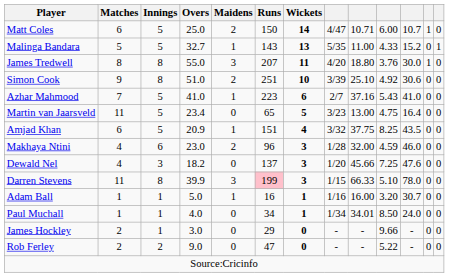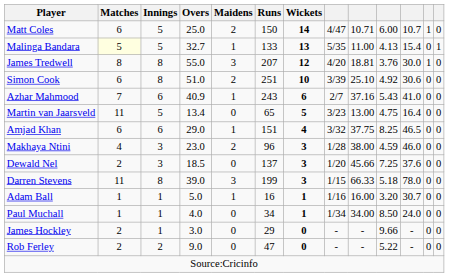Malinga Bandara | Matches: no background -> lightyellow background
Malinga Bandara | Runs: 143 -> 133
Malinga Bandara | column 10: 4.33 -> 4.13
Malinga Bandara | column 11: 15.2 -> 15.4
James Tredwell | Wickets: 11 -> 12
James Tredwell | column 9: 18.80 -> 18.81
Simon Cook | Matches: 9 -> 6
Azhar Mahmood | Innings: 5 -> 6
Azhar Mahmood | Overs: 41.0 -> 40.9
Azhar Mahmood | Runs: 223 -> 243
Martin van Jaarsveld | Overs: 23.4 -> 13.4
Amjad Khan | Innings: 5 -> 6
Amjad Khan | Overs: 20.9 -> 29.0
Amjad Khan | column 11: 43.5 -> 46.5
Makhaya Ntini | Innings: 6 -> 3
Makhaya Ntini | column 9: 32.00 -> 38.00
Dewald Nel | Matches: 4 -> 2
Dewald Nel | Overs: 18.2 -> 18.5
Dewald Nel | column 11: 47.6 -> 37.6
Darren Stevens | Overs: 39.9 -> 39.0
Darren Stevens | Runs: pink background -> no background
Darren Stevens | column 10: 5.10 -> 5.18
Paul Muchall | column 9: 34.01 -> 34.00
